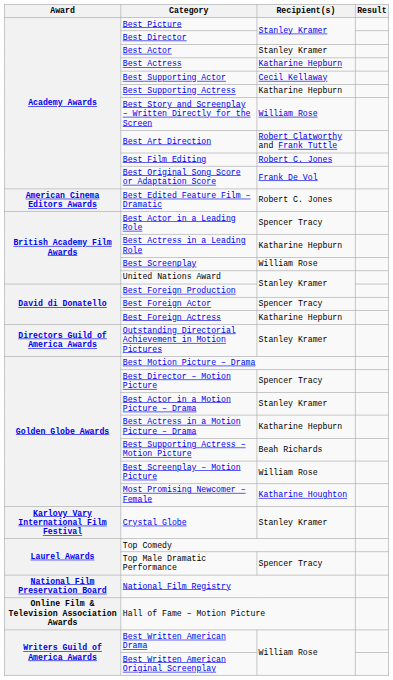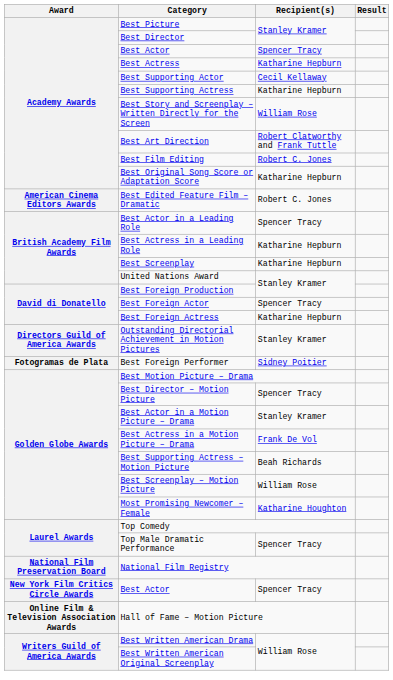Academy Awards / Best Actor | Recipient(s): Stanley Kramer -> Spencer Tracy
Best Original Song Score or Adaptation Score | Recipient(s): Frank De Vol -> Katharine Hepburn
Best Screenplay | Recipient(s): William Rose -> Katharine Hepburn
+ row: Fotogramas de Plata | Best Foreign Performer | Sidney Poitier
Best Actress in a Motion Picture – Drama | Recipient(s): Katharine Hepburn -> Frank De Vol
- row: Karlovy Vary International Film Festival | Crystal Globe | Stanley Kramer
+ row: New York Film Critics Circle Awards | Best Actor | Spencer Tracy
